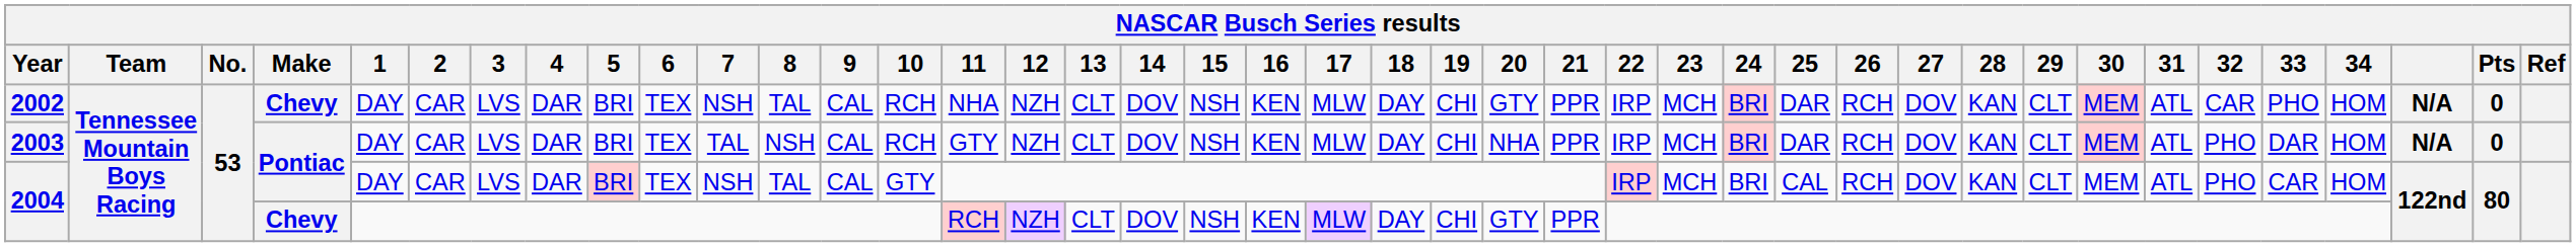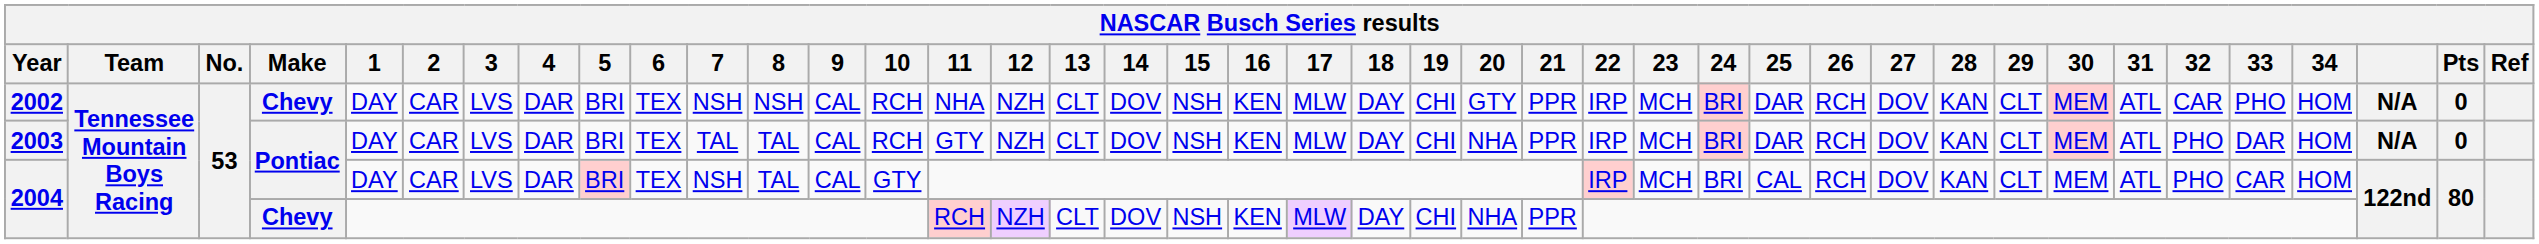2002 | 8: TAL -> NSH
2003 | 8: NSH -> TAL
2004 / Chevy | 20: GTY -> NHA
